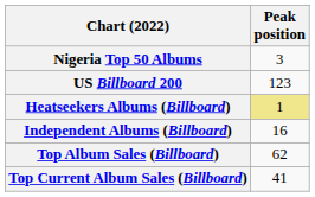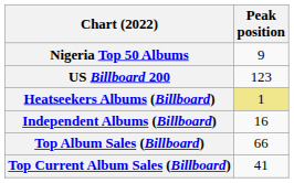Nigeria Top 50 Albums | Peak position: 3 -> 9
Top Album Sales (Billboard) | Peak position: 62 -> 66
